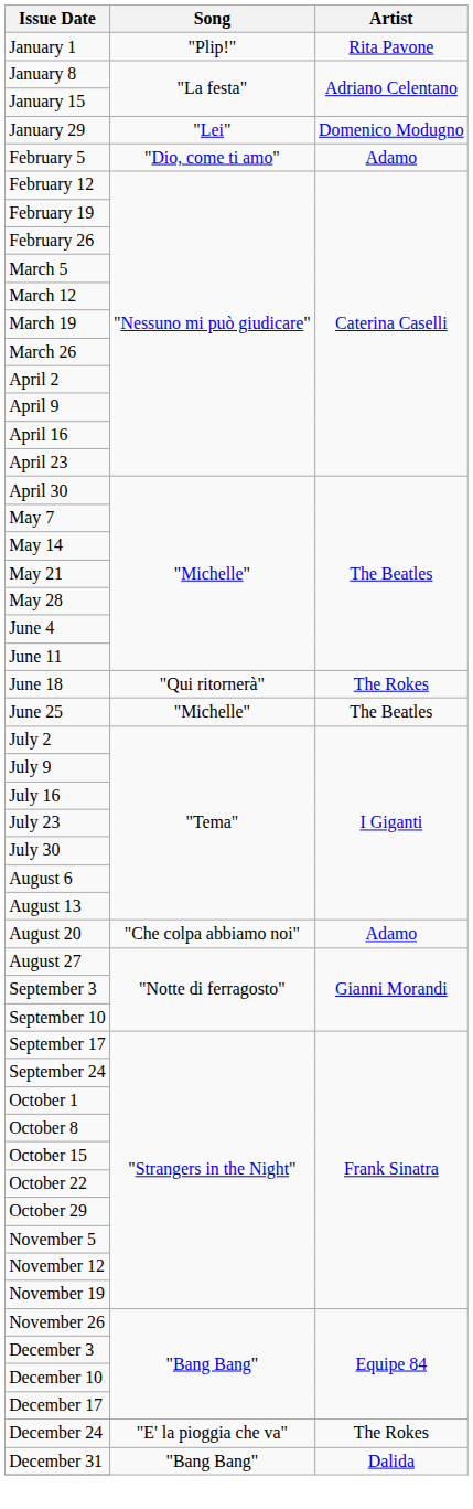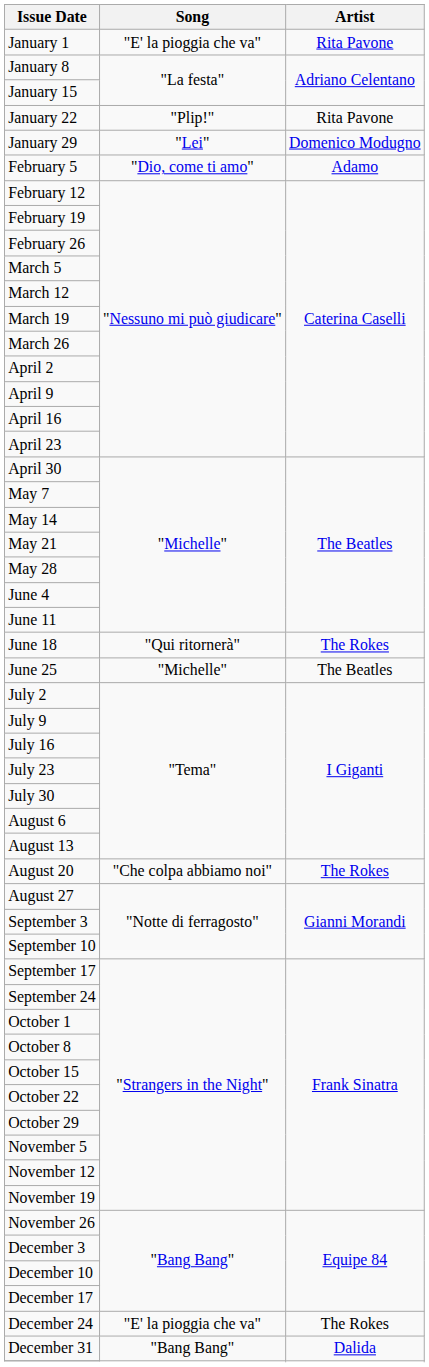January 1 | Song: "Plip!" -> "E' la pioggia che va"
+ row: January 22 | "Plip!" | Rita Pavone
August 20 | Artist: Adamo -> The Rokes
